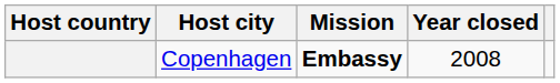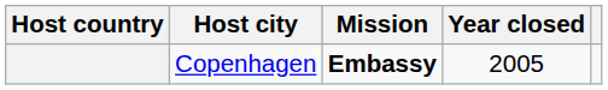Copenhagen | Year closed: 2008 -> 2005
